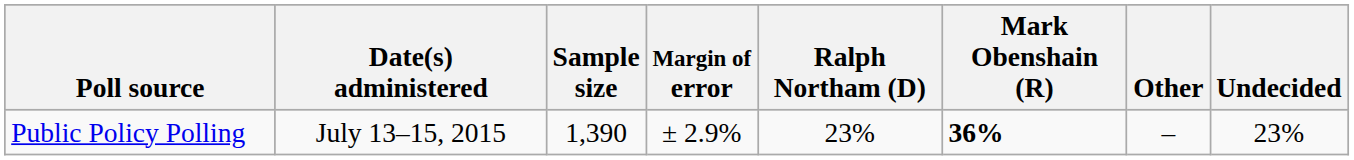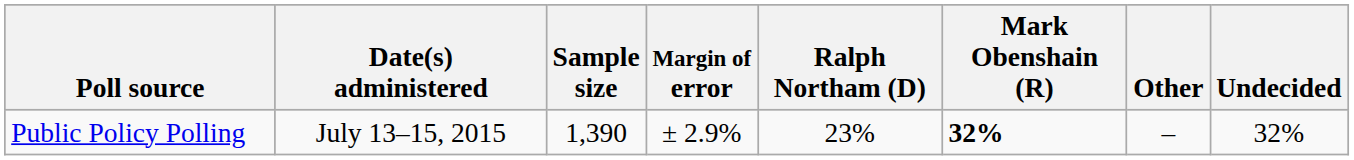Public Policy Polling | Mark Obenshain (R): 36% -> 32%
Public Policy Polling | Undecided: 23% -> 32%
